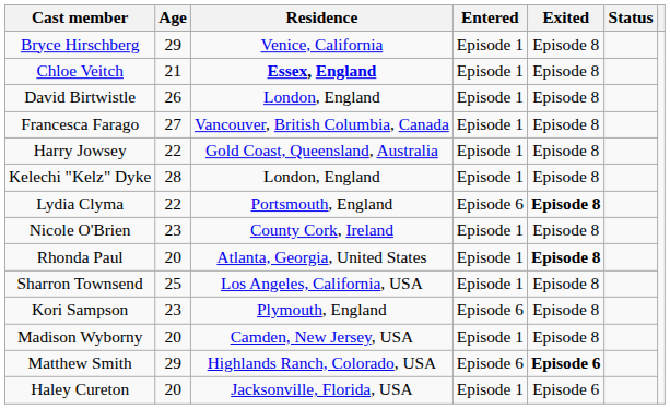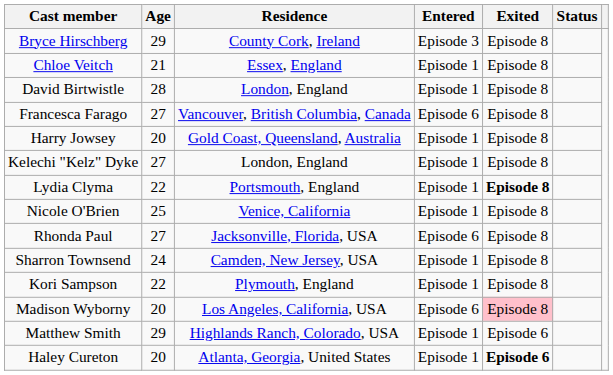Bryce Hirschberg | Residence: Venice, California -> County Cork, Ireland
Bryce Hirschberg | Entered: Episode 1 -> Episode 3
Chloe Veitch | Residence: bold -> normal
David Birtwistle | Age: 26 -> 28
Francesca Farago | Entered: Episode 1 -> Episode 6
Harry Jowsey | Age: 22 -> 20
Kelechi "Kelz" Dyke | Age: 28 -> 27
Lydia Clyma | Entered: Episode 6 -> Episode 1
Nicole O'Brien | Age: 23 -> 25
Nicole O'Brien | Residence: County Cork, Ireland -> Venice, California
Rhonda Paul | Age: 20 -> 27
Rhonda Paul | Residence: Atlanta, Georgia, United States -> Jacksonville, Florida, USA
Rhonda Paul | Entered: Episode 1 -> Episode 6
Rhonda Paul | Exited: bold -> normal
Sharron Townsend | Age: 25 -> 24
Sharron Townsend | Residence: Los Angeles, California, USA -> Camden, New Jersey, USA
Kori Sampson | Age: 23 -> 22
Kori Sampson | Entered: Episode 6 -> Episode 1
Madison Wyborny | Residence: Camden, New Jersey, USA -> Los Angeles, California, USA
Madison Wyborny | Entered: Episode 1 -> Episode 6
Madison Wyborny | Exited: no background -> pink background
Matthew Smith | Entered: Episode 6 -> Episode 1
Matthew Smith | Exited: bold -> normal
Haley Cureton | Residence: Jacksonville, Florida, USA -> Atlanta, Georgia, United States
Haley Cureton | Exited: normal -> bold
